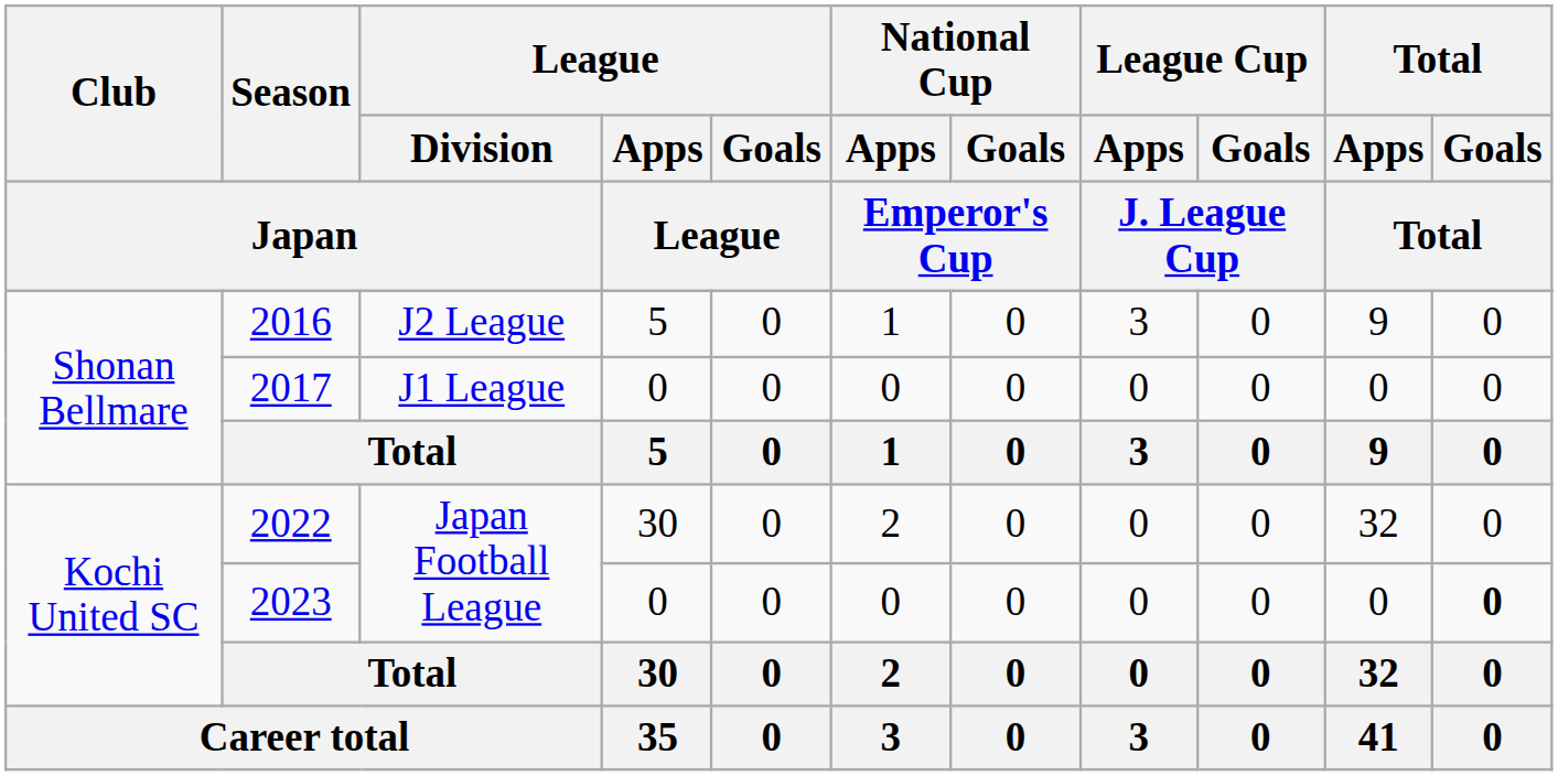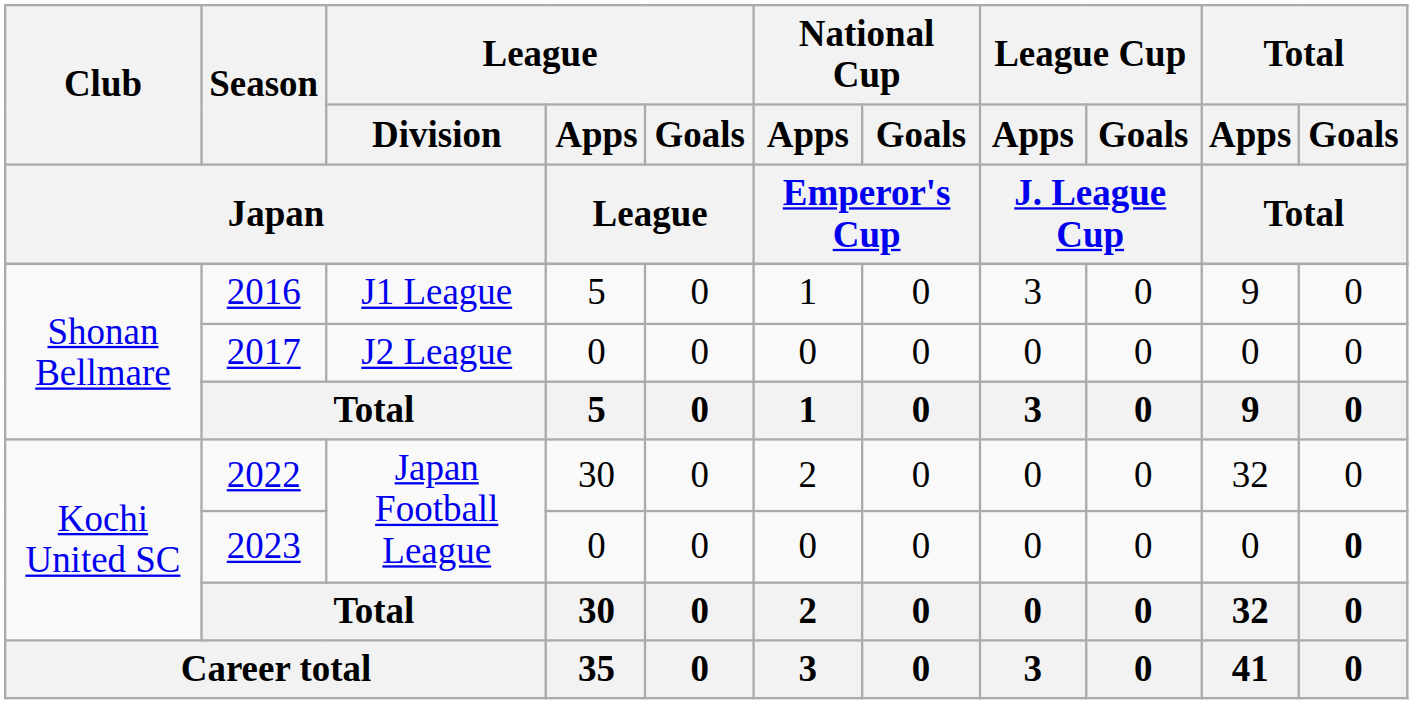2016 | League / Division / Japan: J2 League -> J1 League
2017 | League / Division / Japan: J1 League -> J2 League
